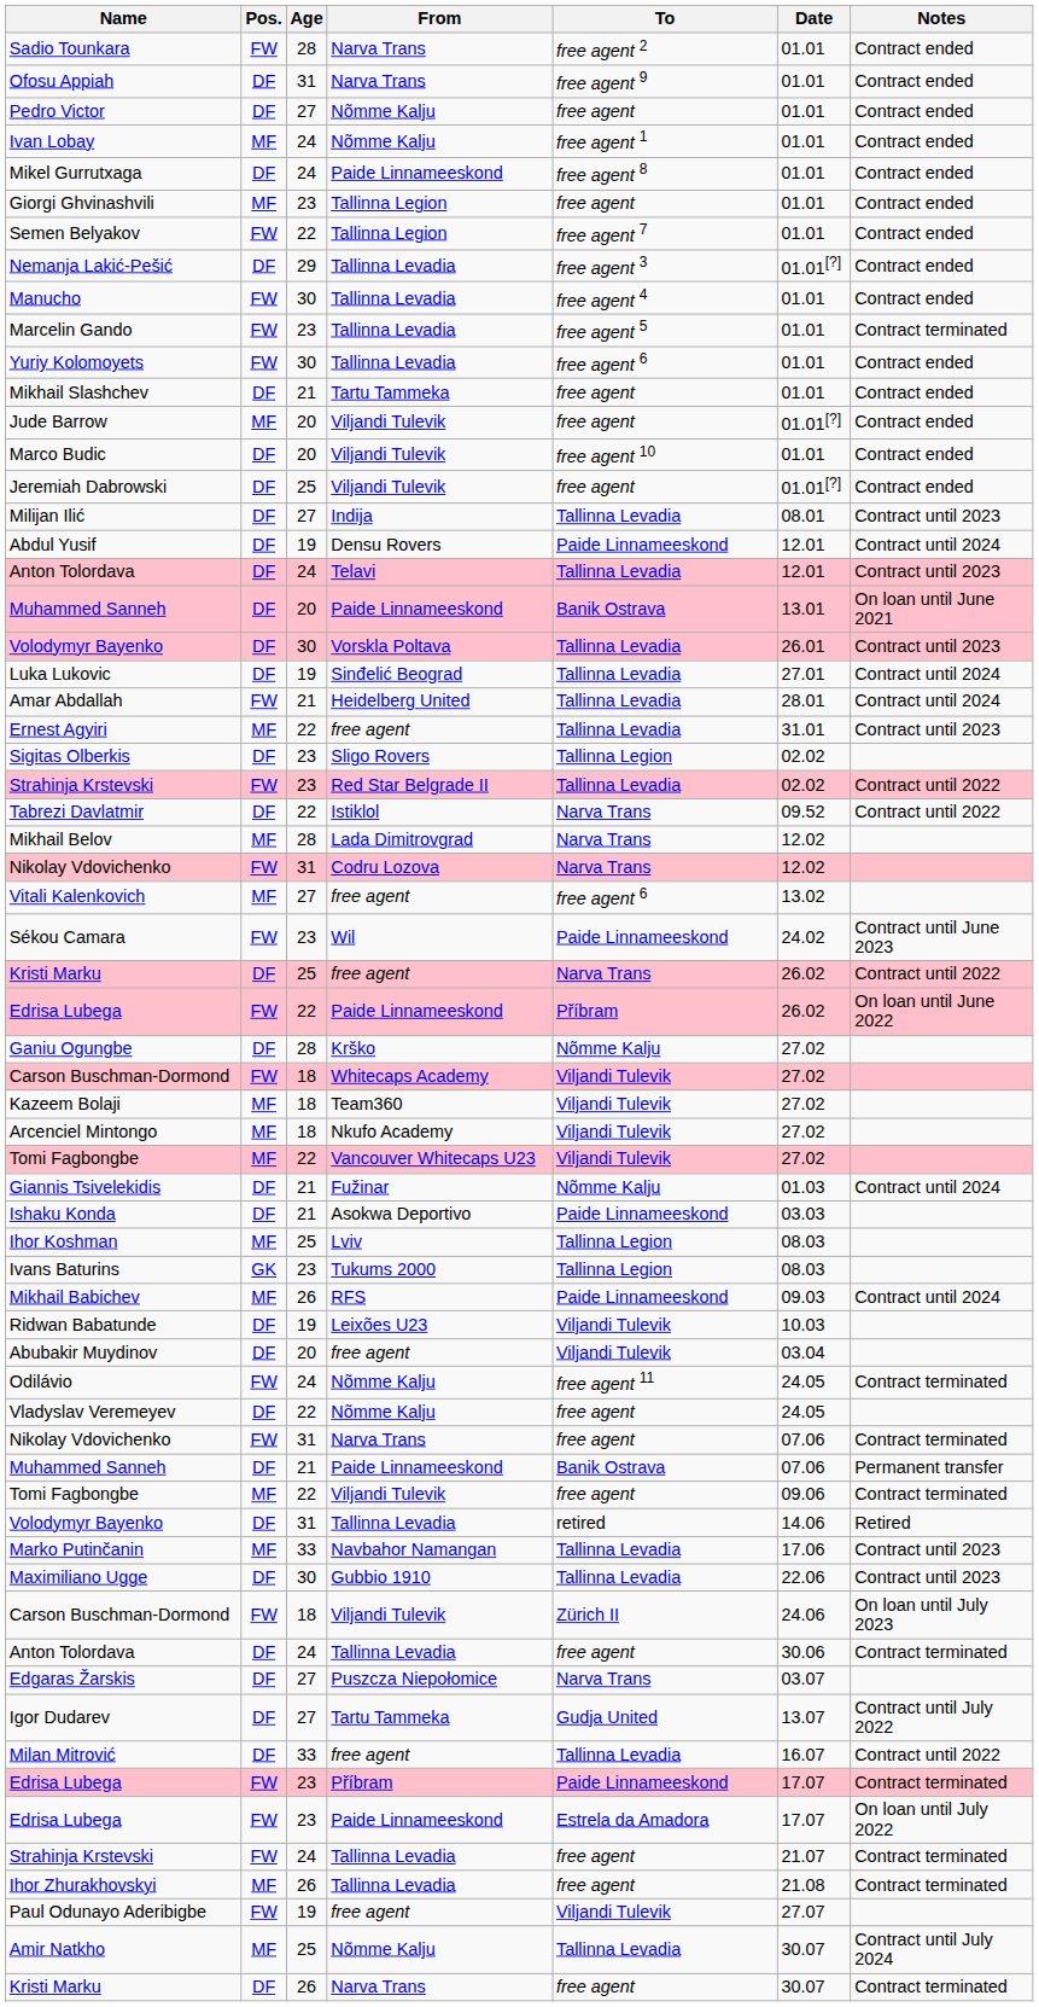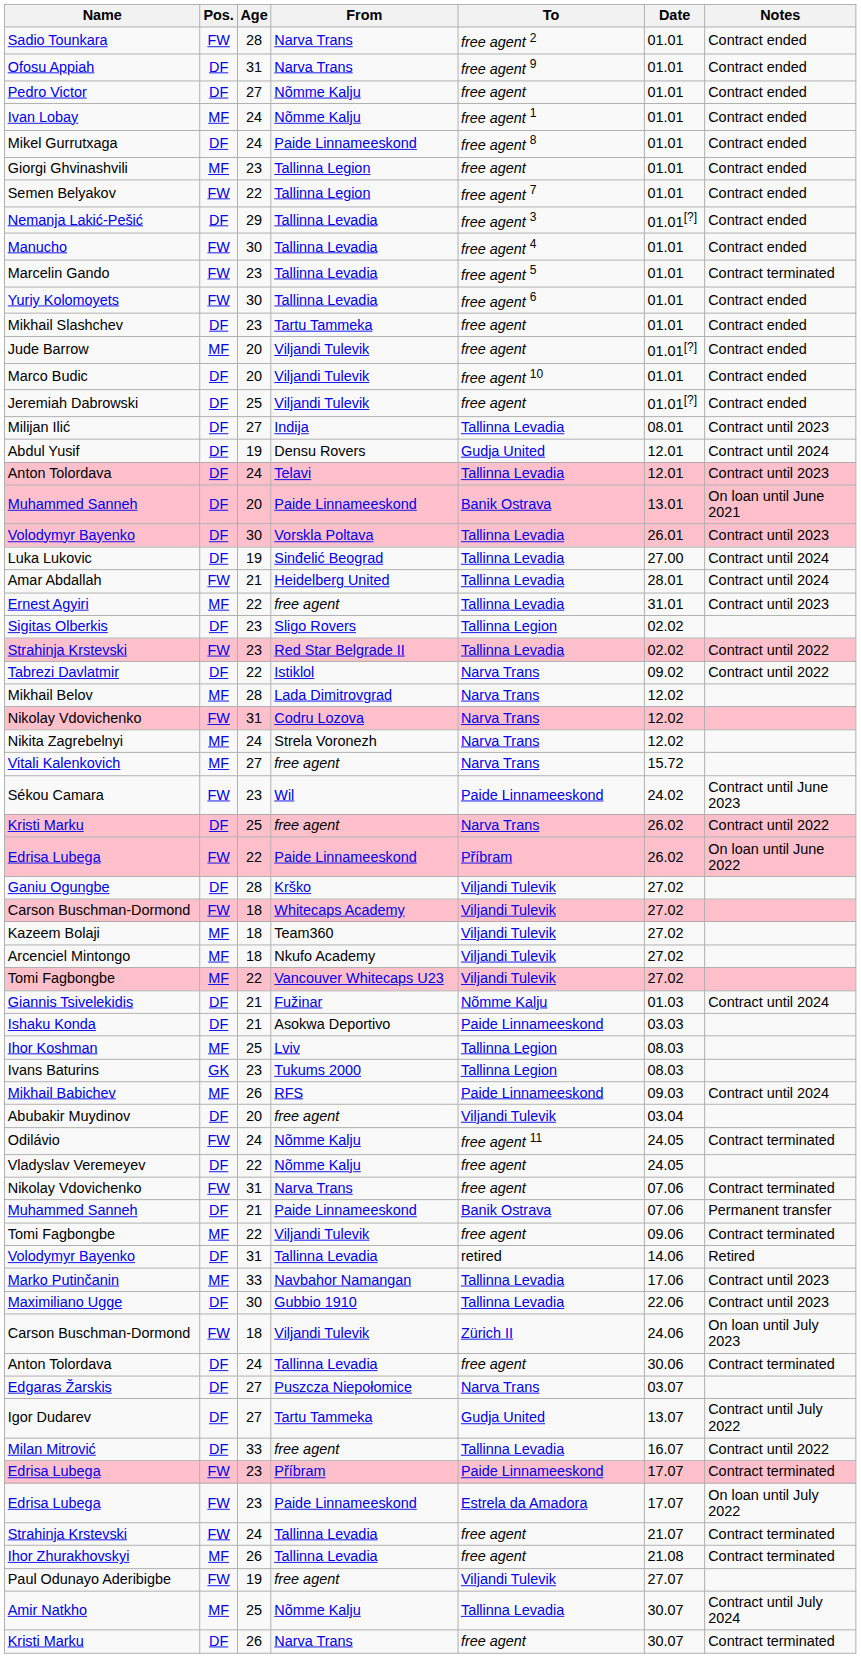Mikhail Slashchev | Age: 21 -> 23
Abdul Yusif | To: Paide Linnameeskond -> Gudja United
Luka Lukovic | Date: 27.01 -> 27.00
Tabrezi Davlatmir | Date: 09.52 -> 09.02
+ row: Nikita Zagrebelnyi | MF | 24 | Strela Voronezh | Narva Trans | 12.02
Vitali Kalenkovich | To: free agent 6 -> Narva Trans
Vitali Kalenkovich | Date: 13.02 -> 15.72
Ganiu Ogungbe | To: Nõmme Kalju -> Viljandi Tulevik
- row: Ridwan Babatunde | DF | 19 | Leixões U23 | Viljandi Tulevik | 10.03
